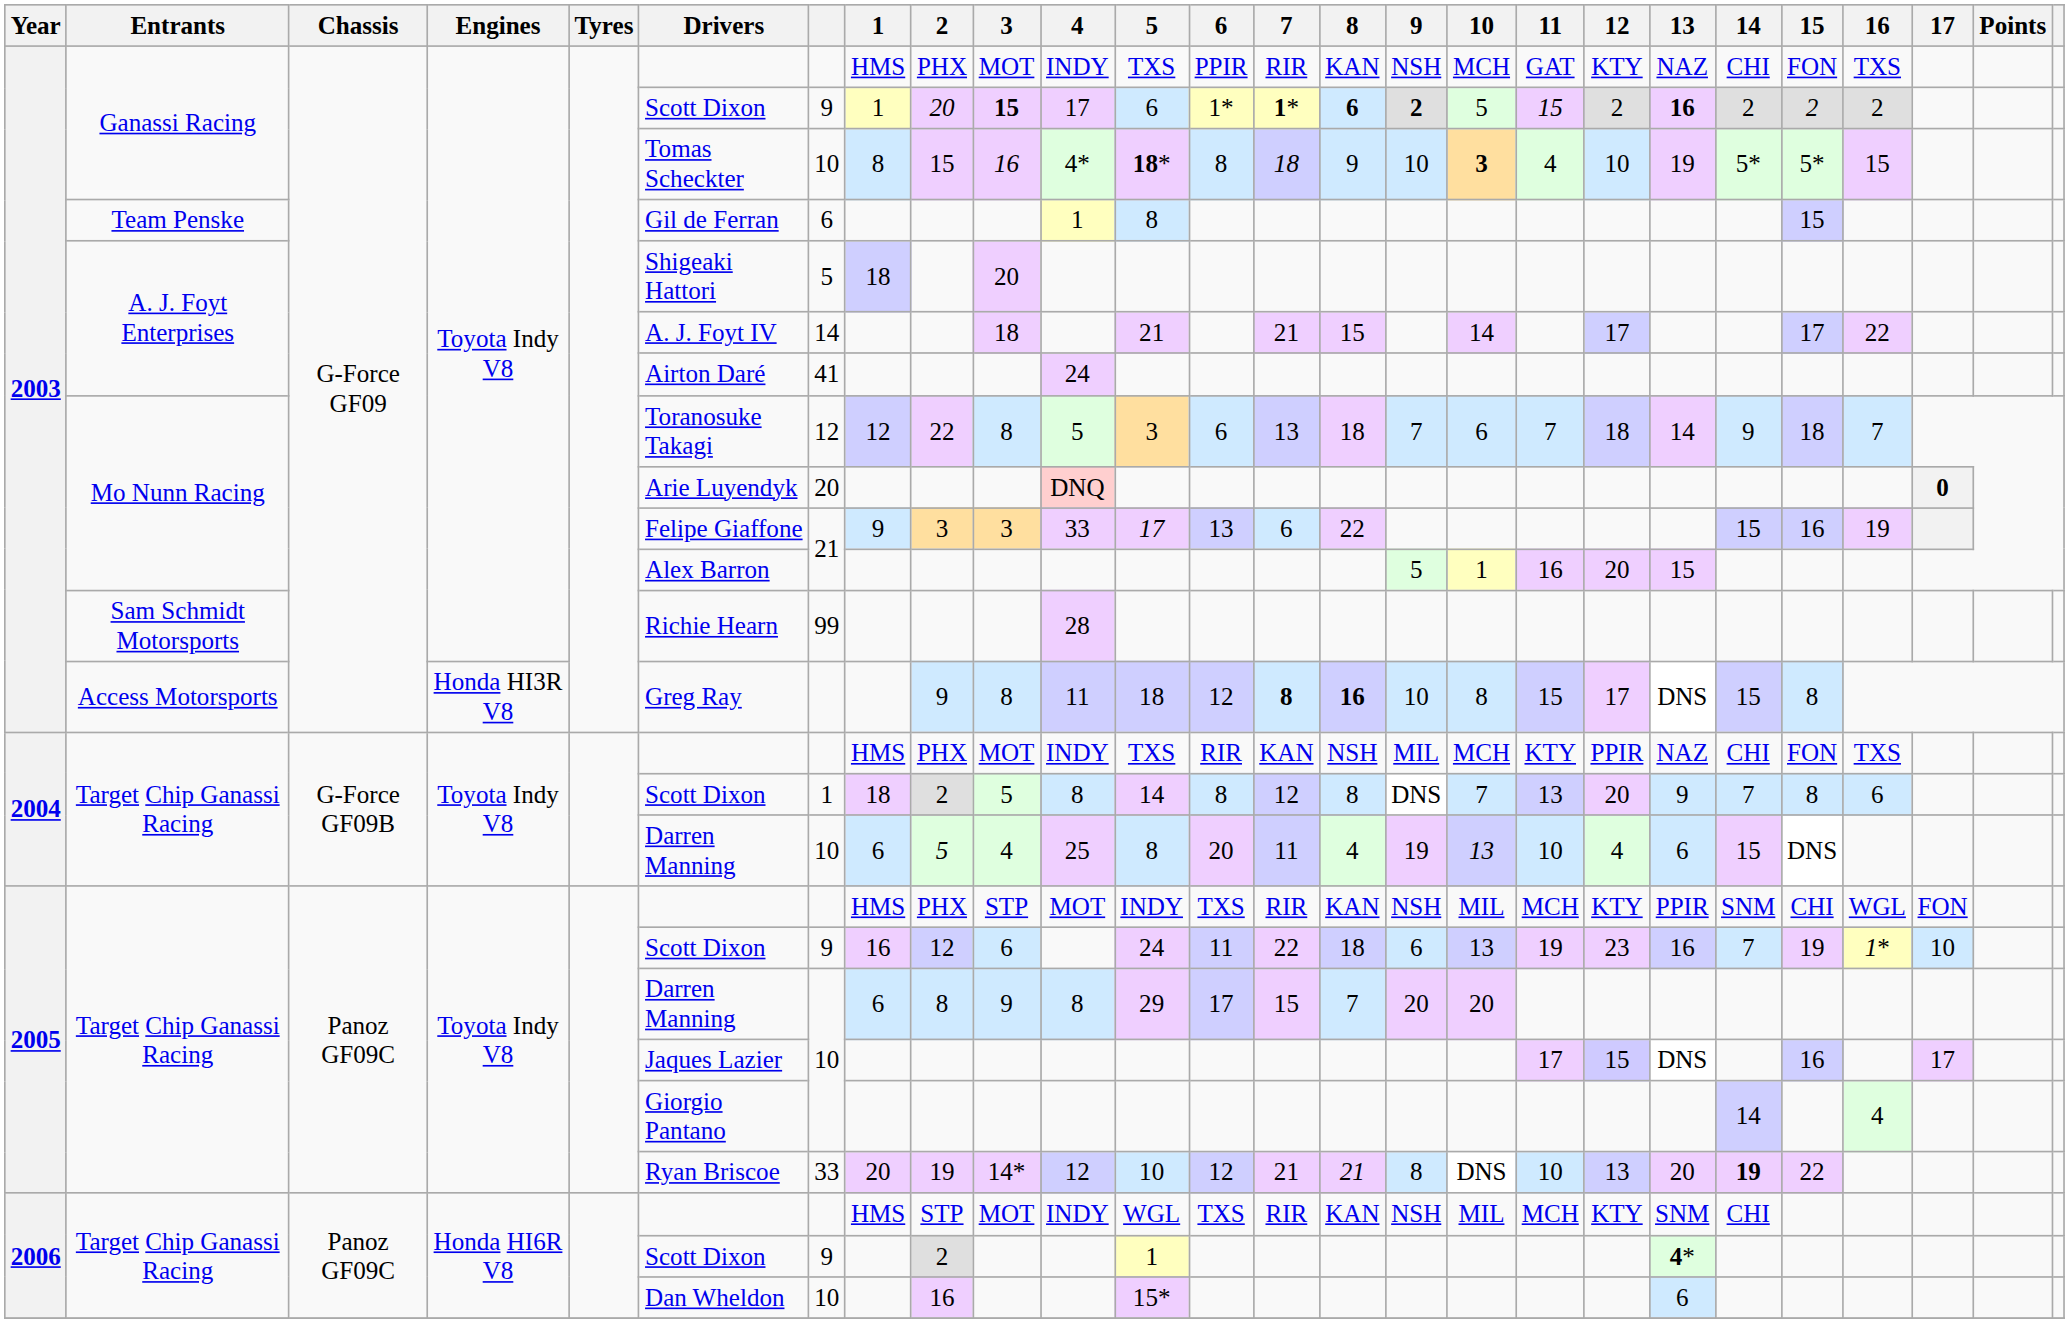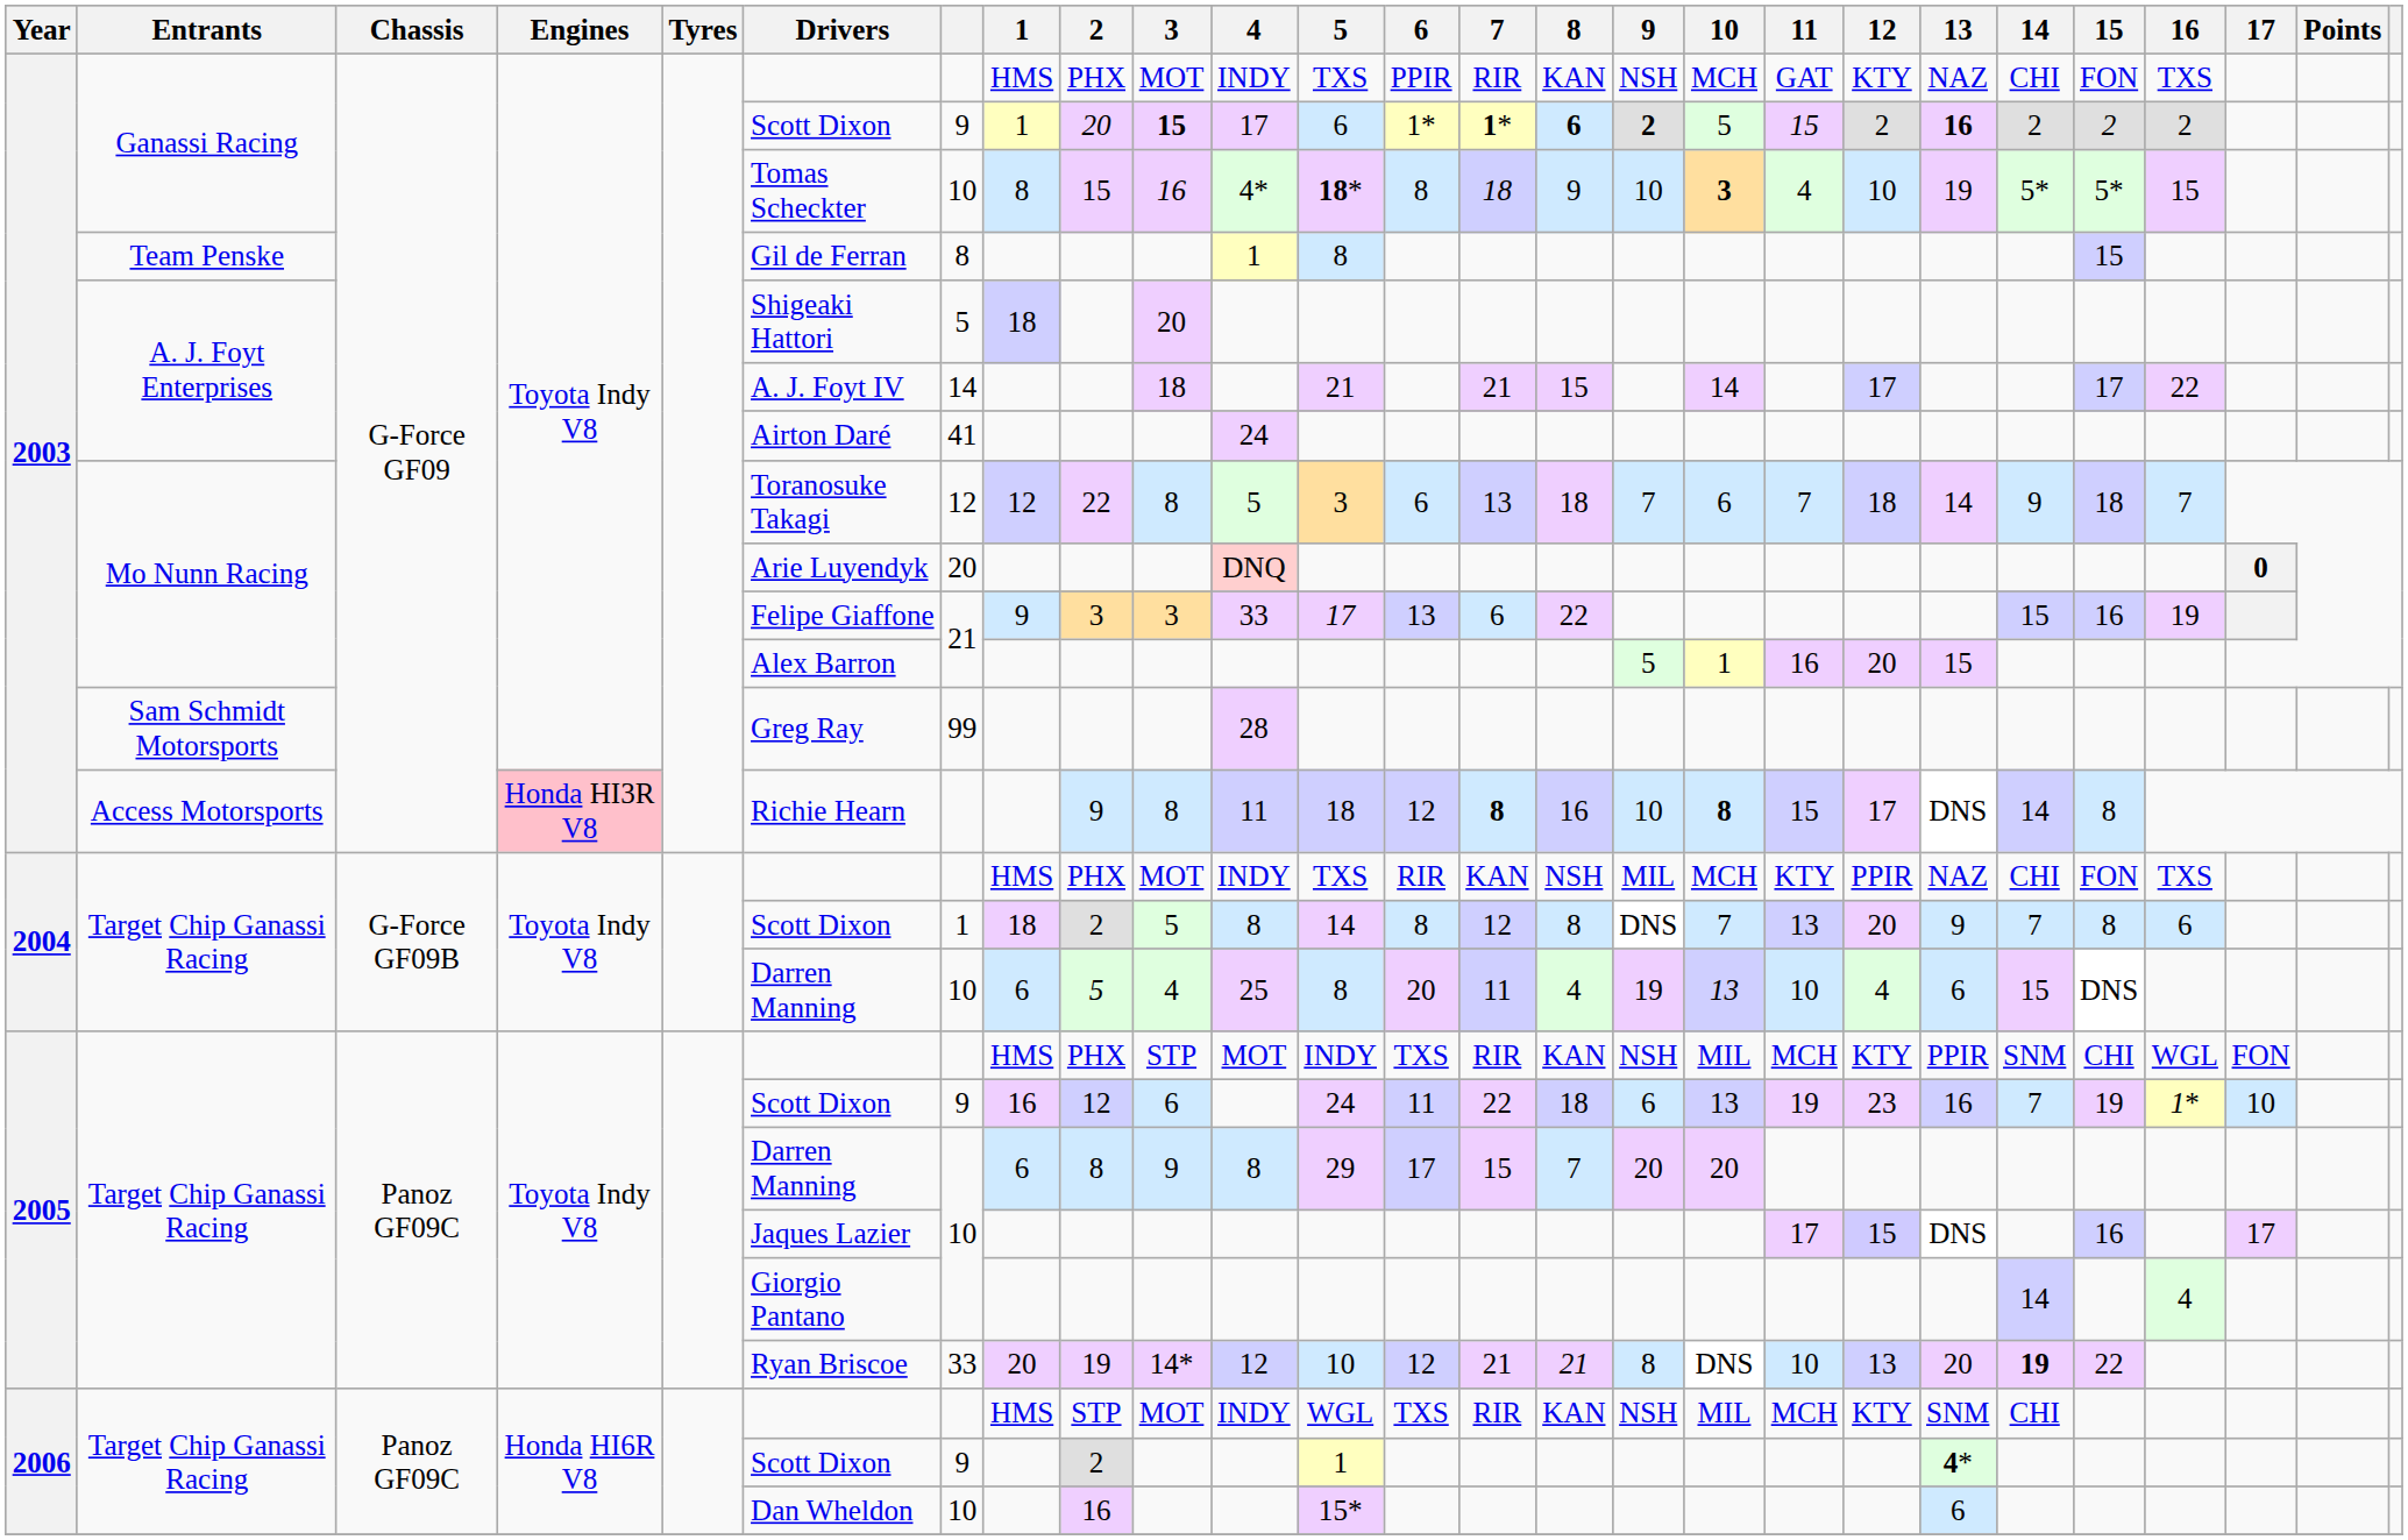Team Penske | column 7: 6 -> 8
Sam Schmidt Motorsports | Drivers: Richie Hearn -> Greg Ray
Access Motorsports | Engines: no background -> pink background
Access Motorsports | Drivers: Greg Ray -> Richie Hearn
Access Motorsports | 8: bold -> normal
Access Motorsports | 10: normal -> bold
Access Motorsports | 14: 15 -> 14
